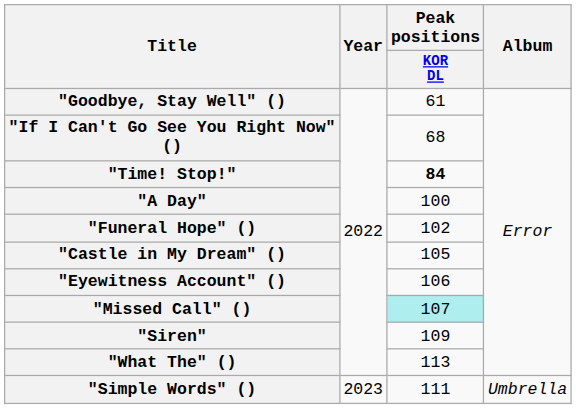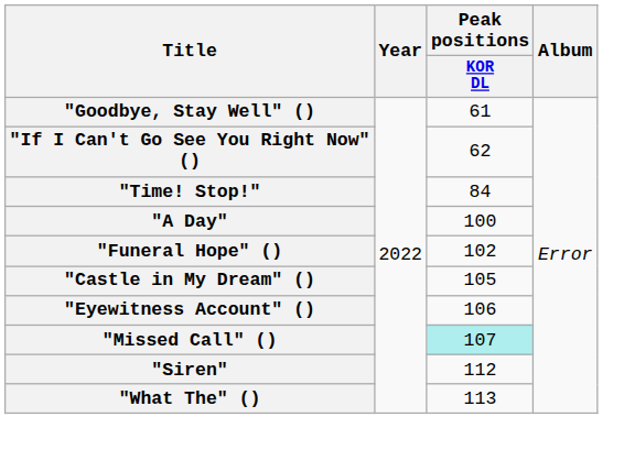"If I Can't Go See You Right Now" () | Peak positions / KOR DL: 68 -> 62
"Time! Stop!" | Peak positions / KOR DL: bold -> normal
"Siren" | Peak positions / KOR DL: 109 -> 112
- row: "Simple Words" () | 2023 | 111 | Umbrella
